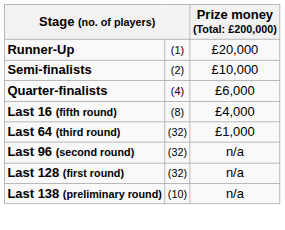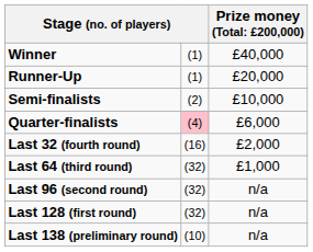+ row: Winner | (1) | £40,000
Quarter-finalists | column 2: no background -> pink background
- row: Last 16 (fifth round) | (8) | £4,000
+ row: Last 32 (fourth round) | (16) | £2,000
